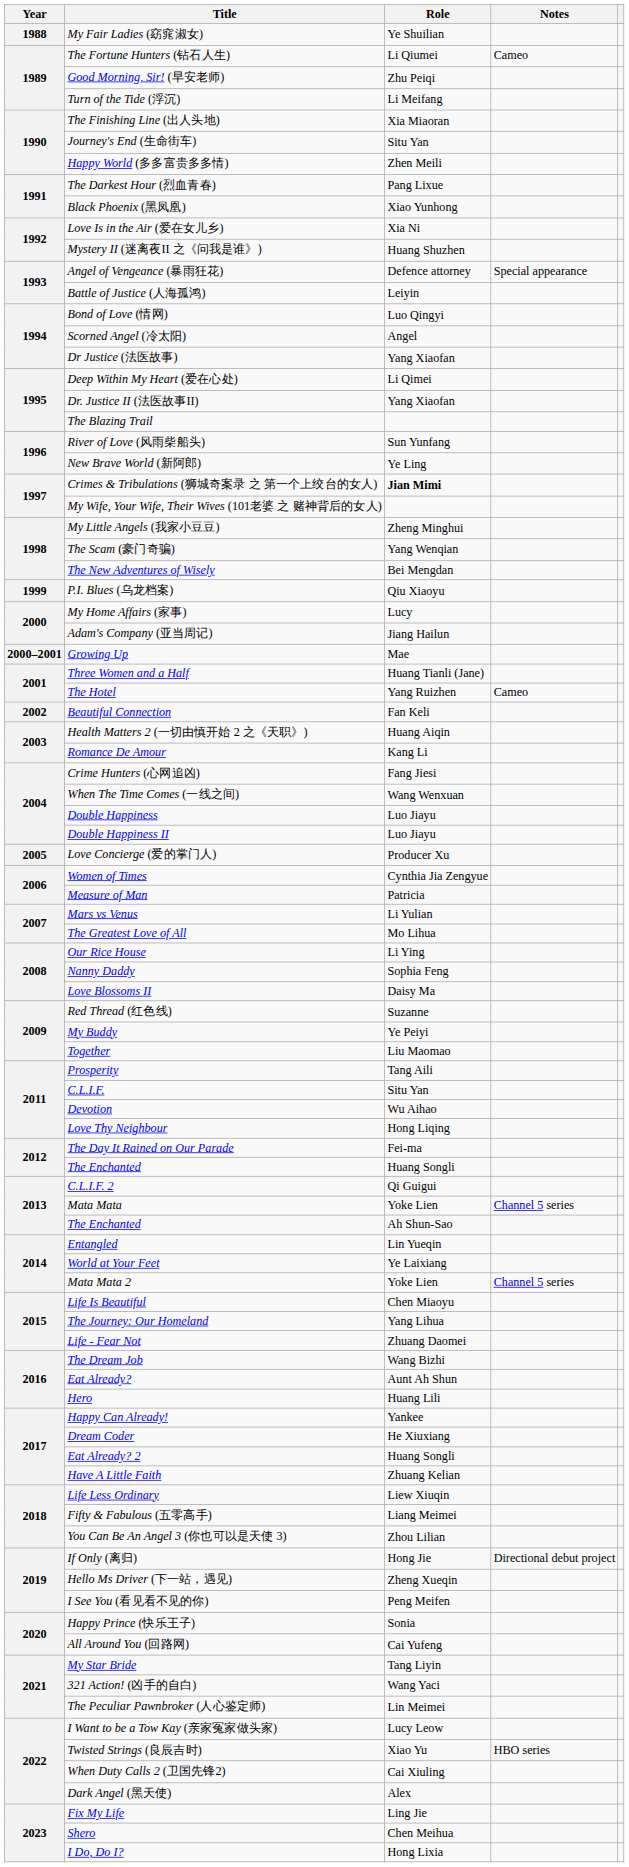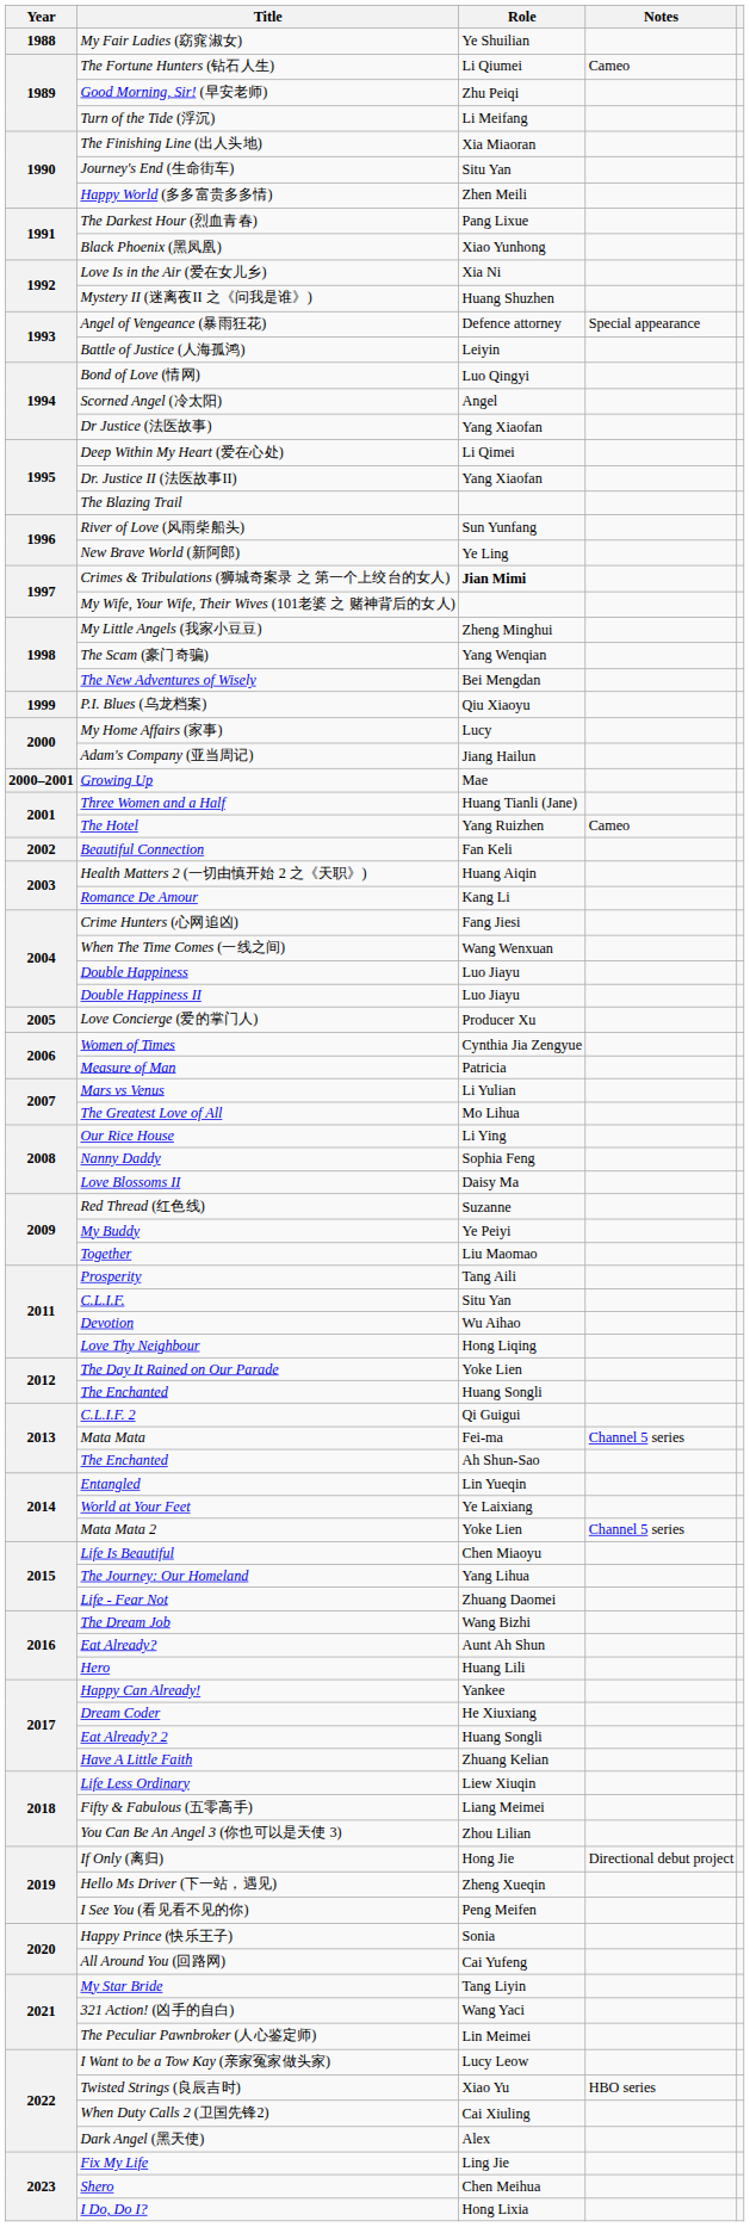The Day It Rained on Our Parade | Role: Fei-ma -> Yoke Lien
Mata Mata | Role: Yoke Lien -> Fei-ma
